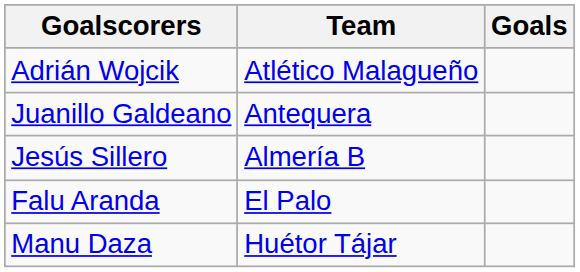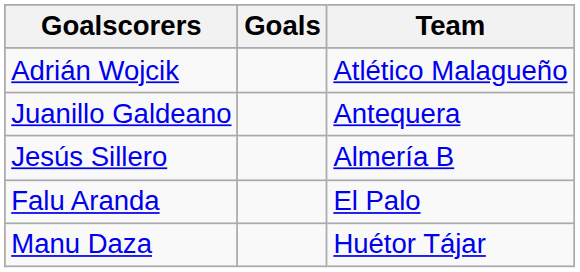columns swapped: Goals <-> Team
